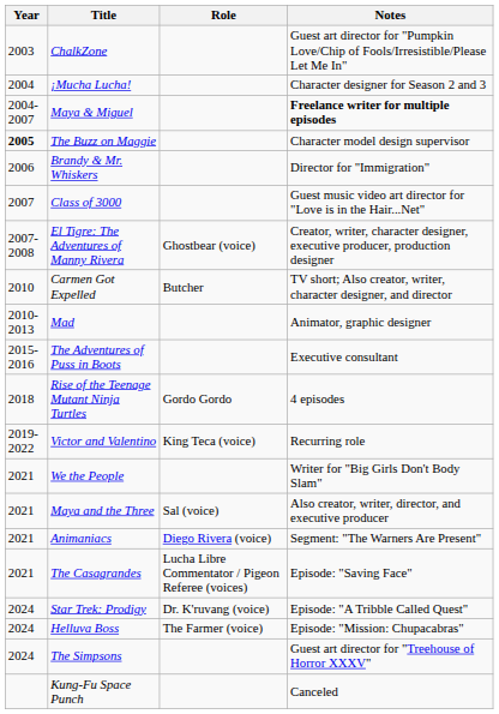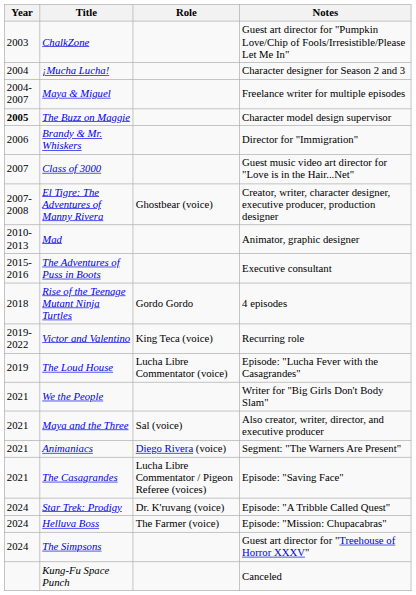Maya & Miguel | Notes: bold -> normal
- row: 2010 | Carmen Got Expelled | Butcher | TV short; Also creator, writer, character designer, and director
+ row: 2019 | The Loud House | Lucha Libre Commentator (voice) | Episode: "Lucha Fever with the Casagrandes"
